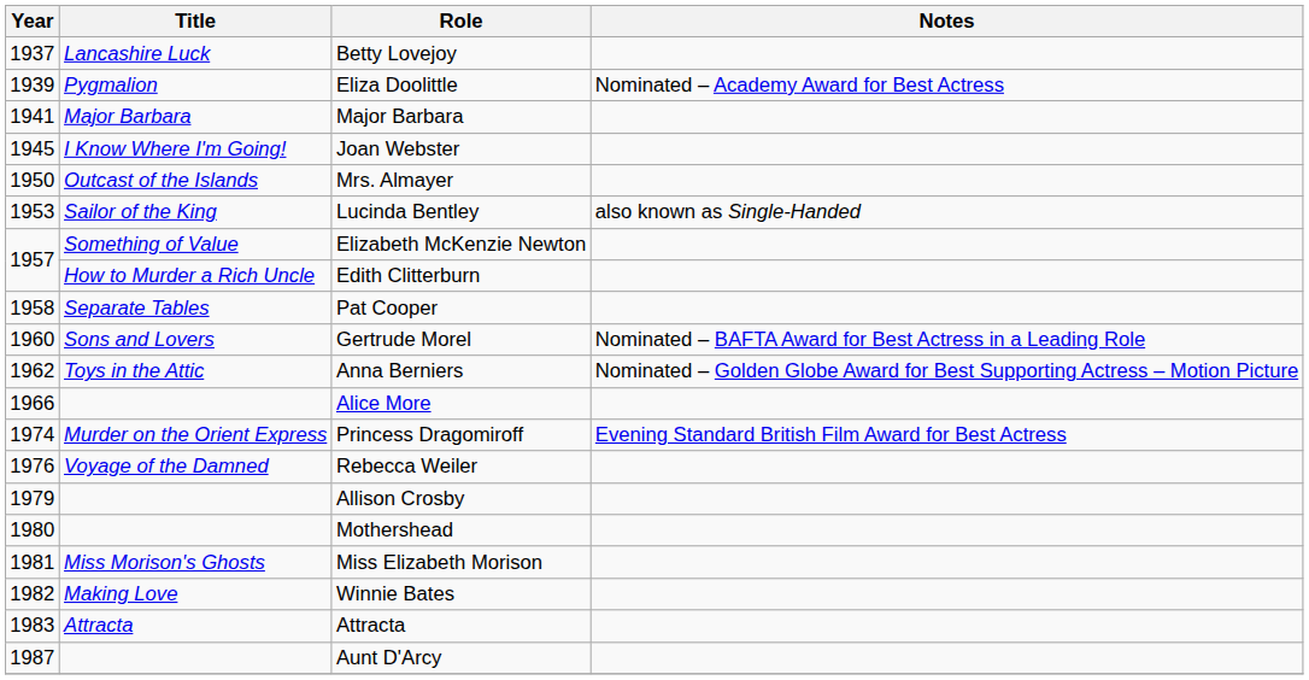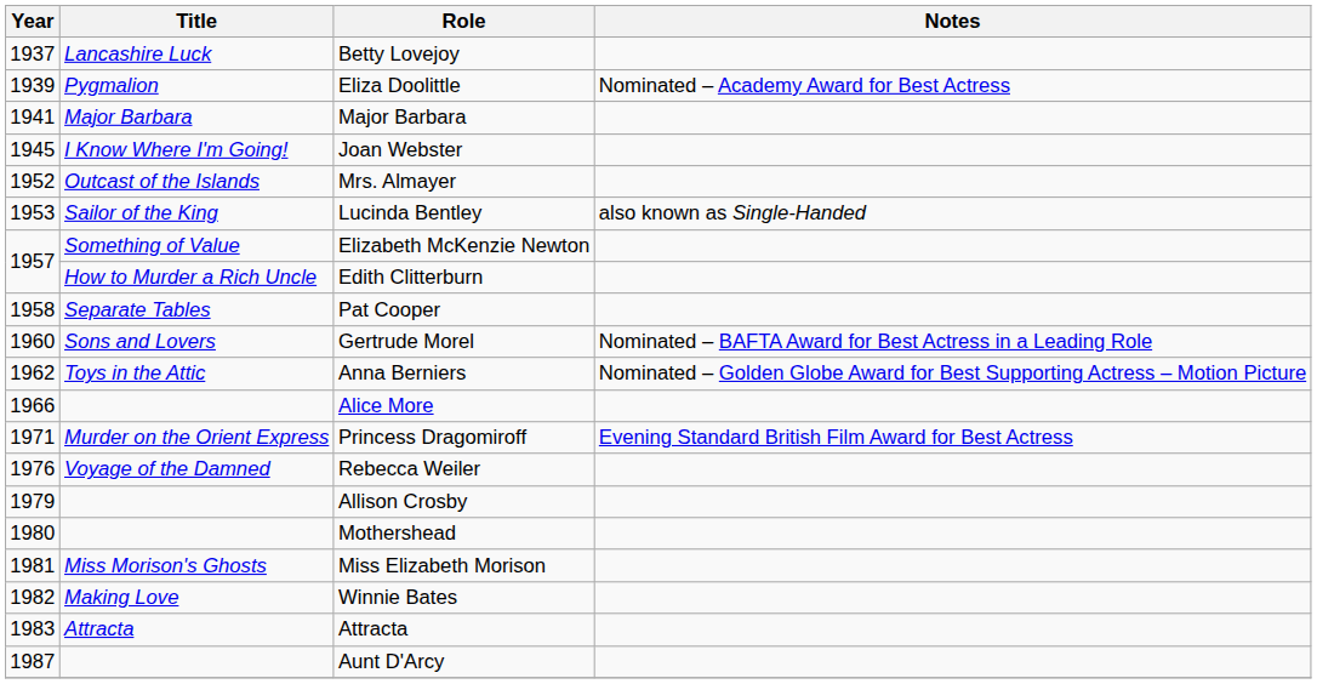Mrs. Almayer | Year: 1950 -> 1952
Princess Dragomiroff | Year: 1974 -> 1971
